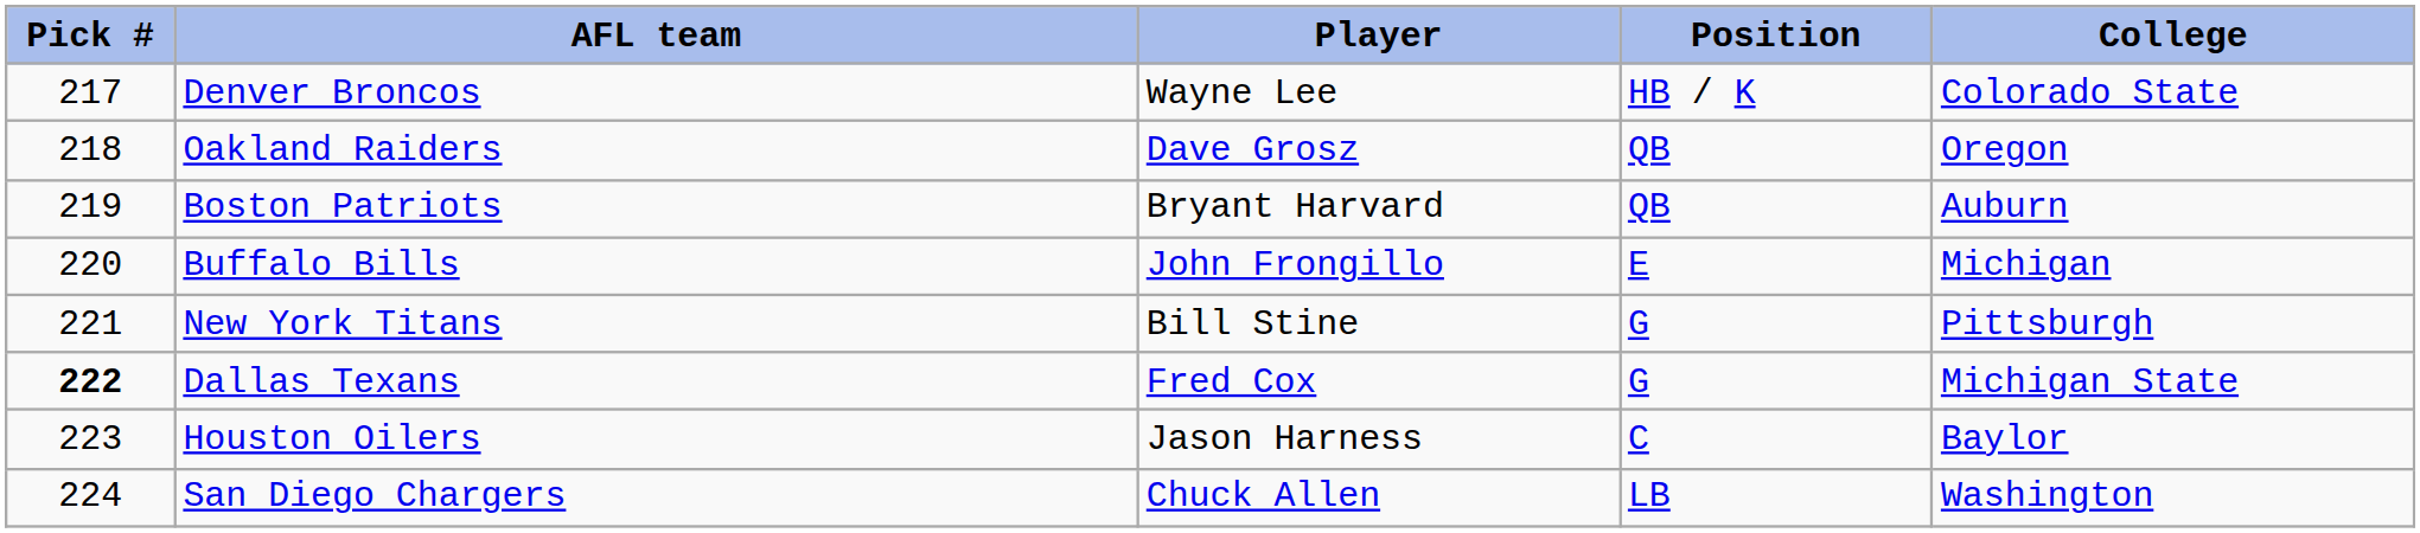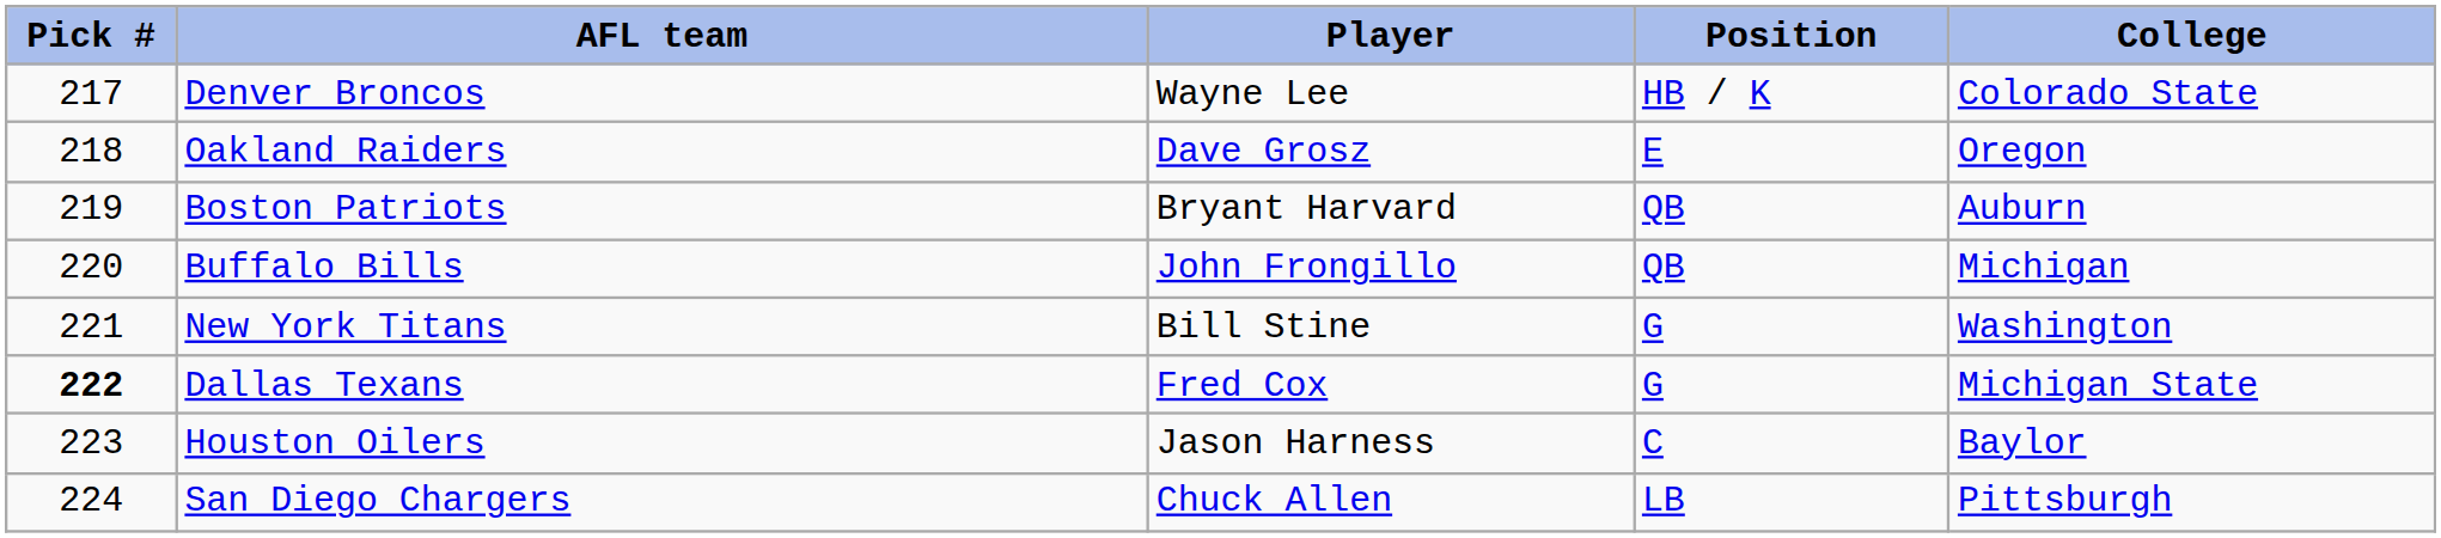Oakland Raiders | Position: QB -> E
Buffalo Bills | Position: E -> QB
New York Titans | College: Pittsburgh -> Washington
San Diego Chargers | College: Washington -> Pittsburgh
